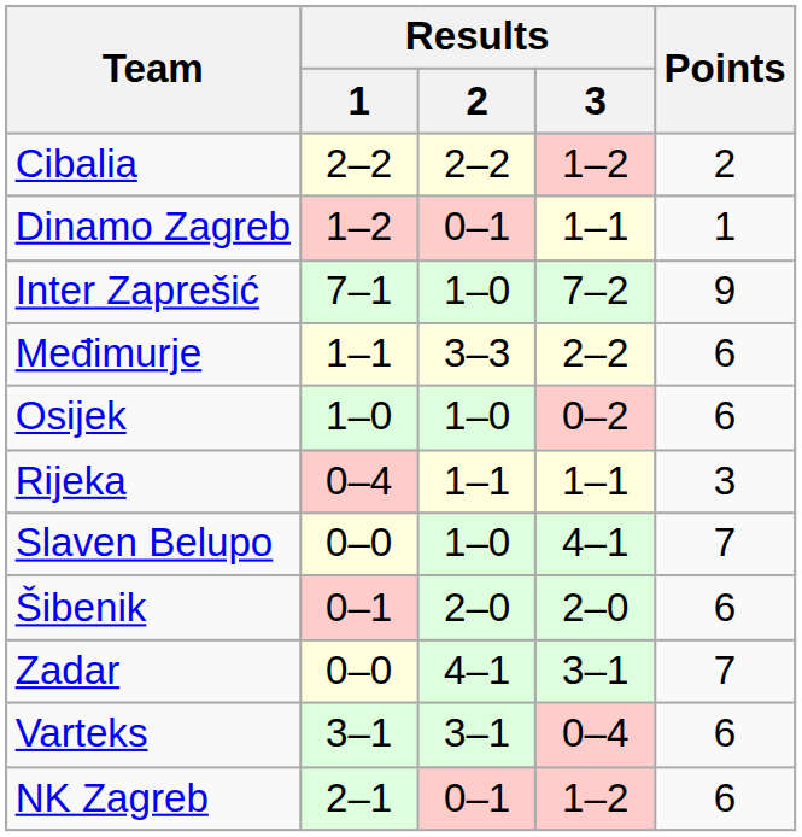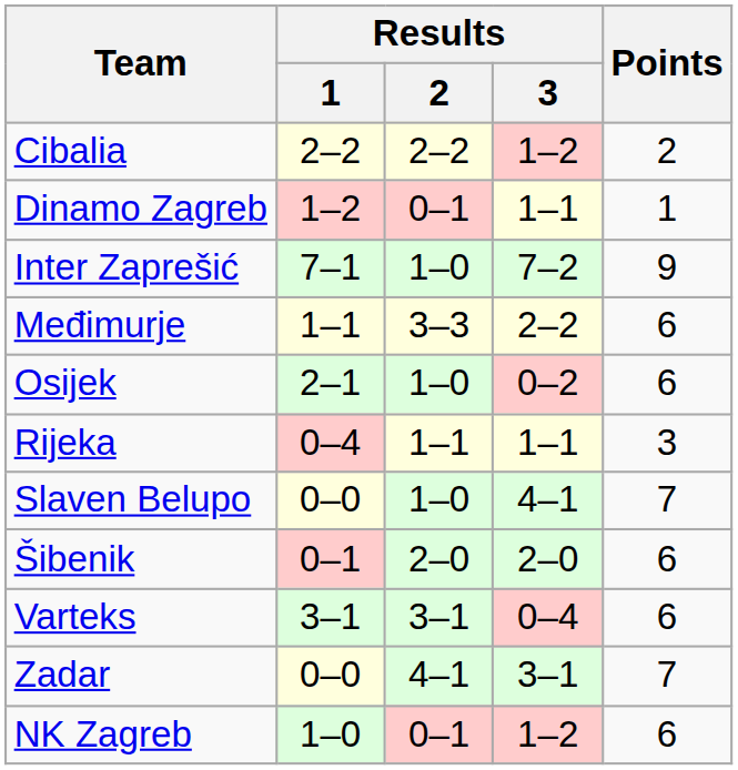Osijek | Results / 1: 1–0 -> 2–1
rows swapped: Varteks <-> Zadar
NK Zagreb | Results / 1: 2–1 -> 1–0
